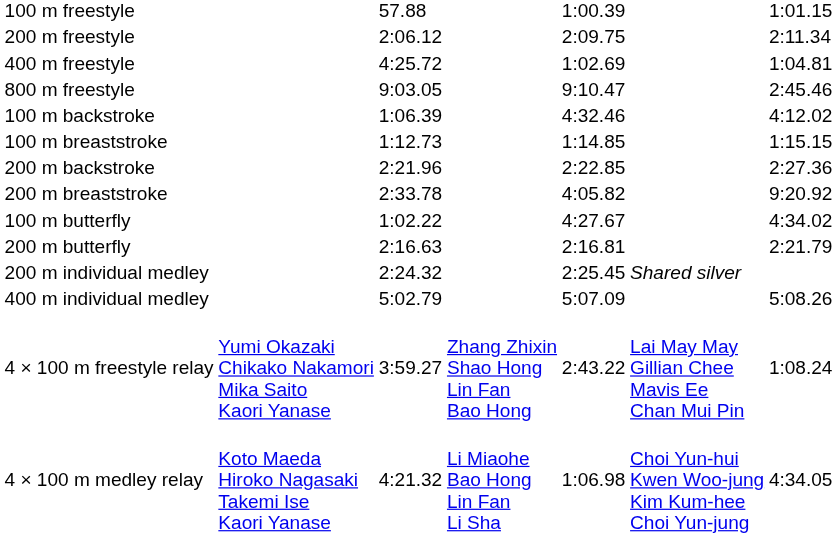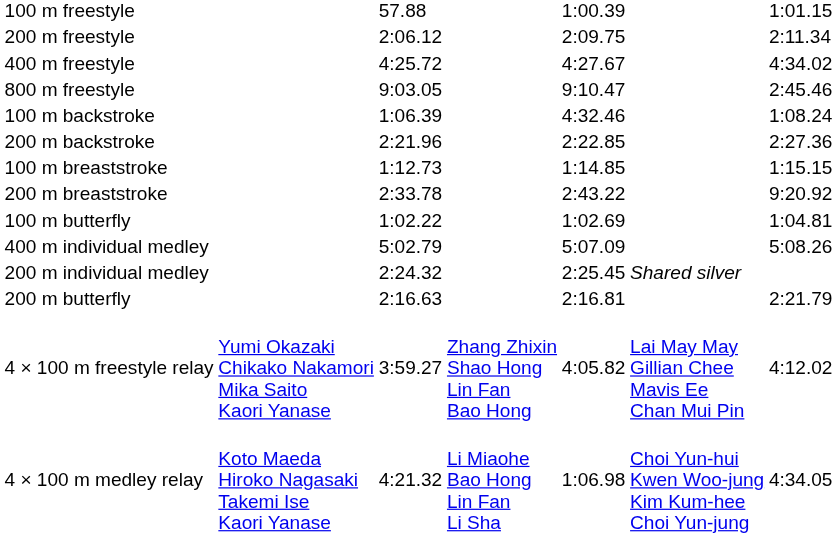400 m freestyle | column 5: 1:02.69 -> 4:27.67
400 m freestyle | column 7: 1:04.81 -> 4:34.02
100 m backstroke | column 7: 4:12.02 -> 1:08.24
rows swapped: 200 m backstroke <-> 100 m breaststroke
200 m breaststroke | column 5: 4:05.82 -> 2:43.22
100 m butterfly | column 5: 4:27.67 -> 1:02.69
100 m butterfly | column 7: 4:34.02 -> 1:04.81
rows swapped: 200 m butterfly <-> 400 m individual medley
4 × 100 m freestyle relay | column 5: 2:43.22 -> 4:05.82
4 × 100 m freestyle relay | column 7: 1:08.24 -> 4:12.02
